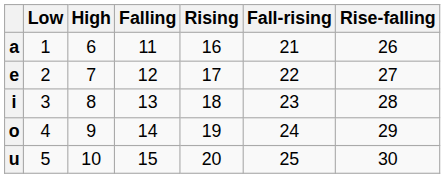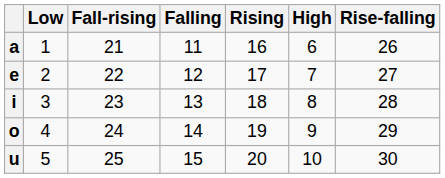columns swapped: High <-> Fall-rising
